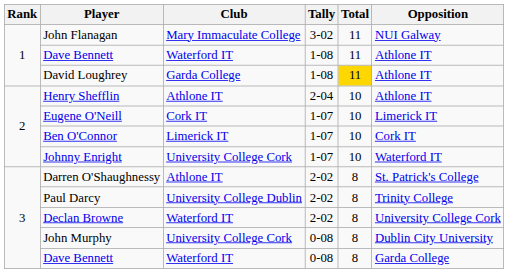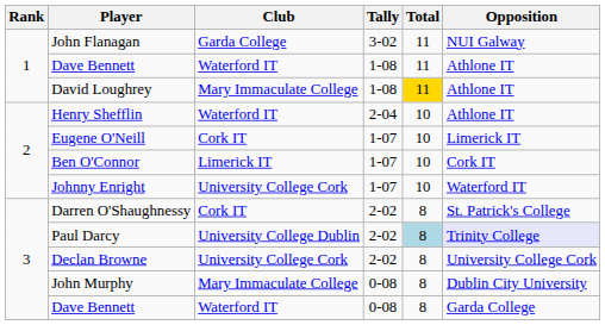John Flanagan | Club: Mary Immaculate College -> Garda College
David Loughrey | Club: Garda College -> Mary Immaculate College
Henry Shefflin | Club: Athlone IT -> Waterford IT
Darren O'Shaughnessy | Club: Athlone IT -> Cork IT
Paul Darcy | Total: no background -> lightblue background
Paul Darcy | Opposition: no background -> lavender background
Declan Browne | Club: Waterford IT -> University College Cork
John Murphy | Club: University College Cork -> Mary Immaculate College
